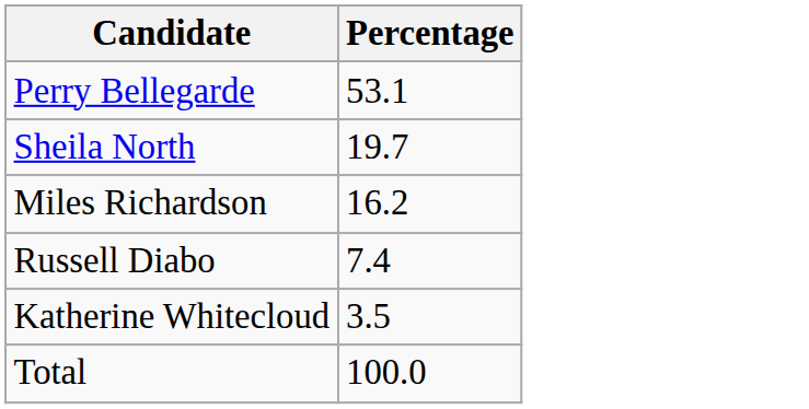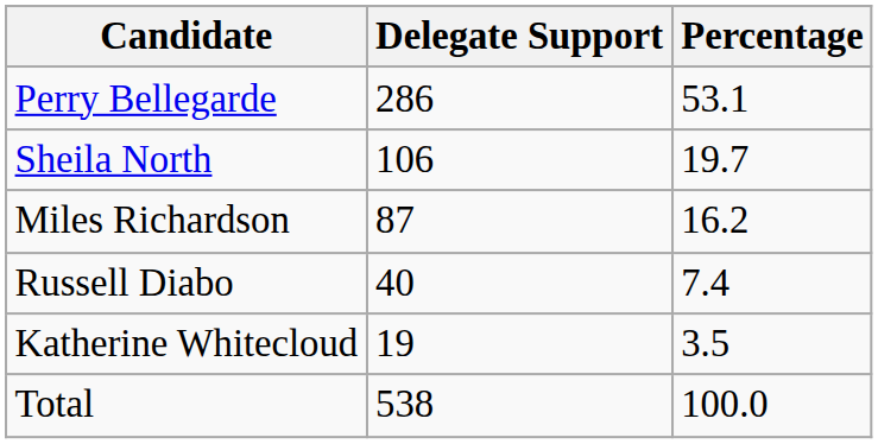+ column: Delegate Support | 286 | 106 | 87 | 40 | 19 | 538
